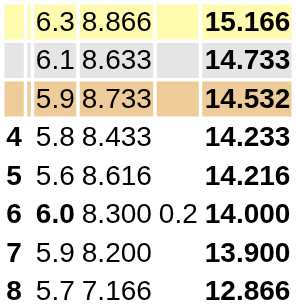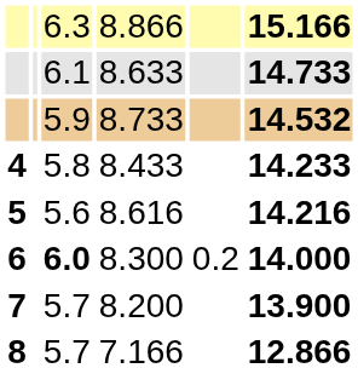8.200 | column 3: 5.9 -> 5.7
